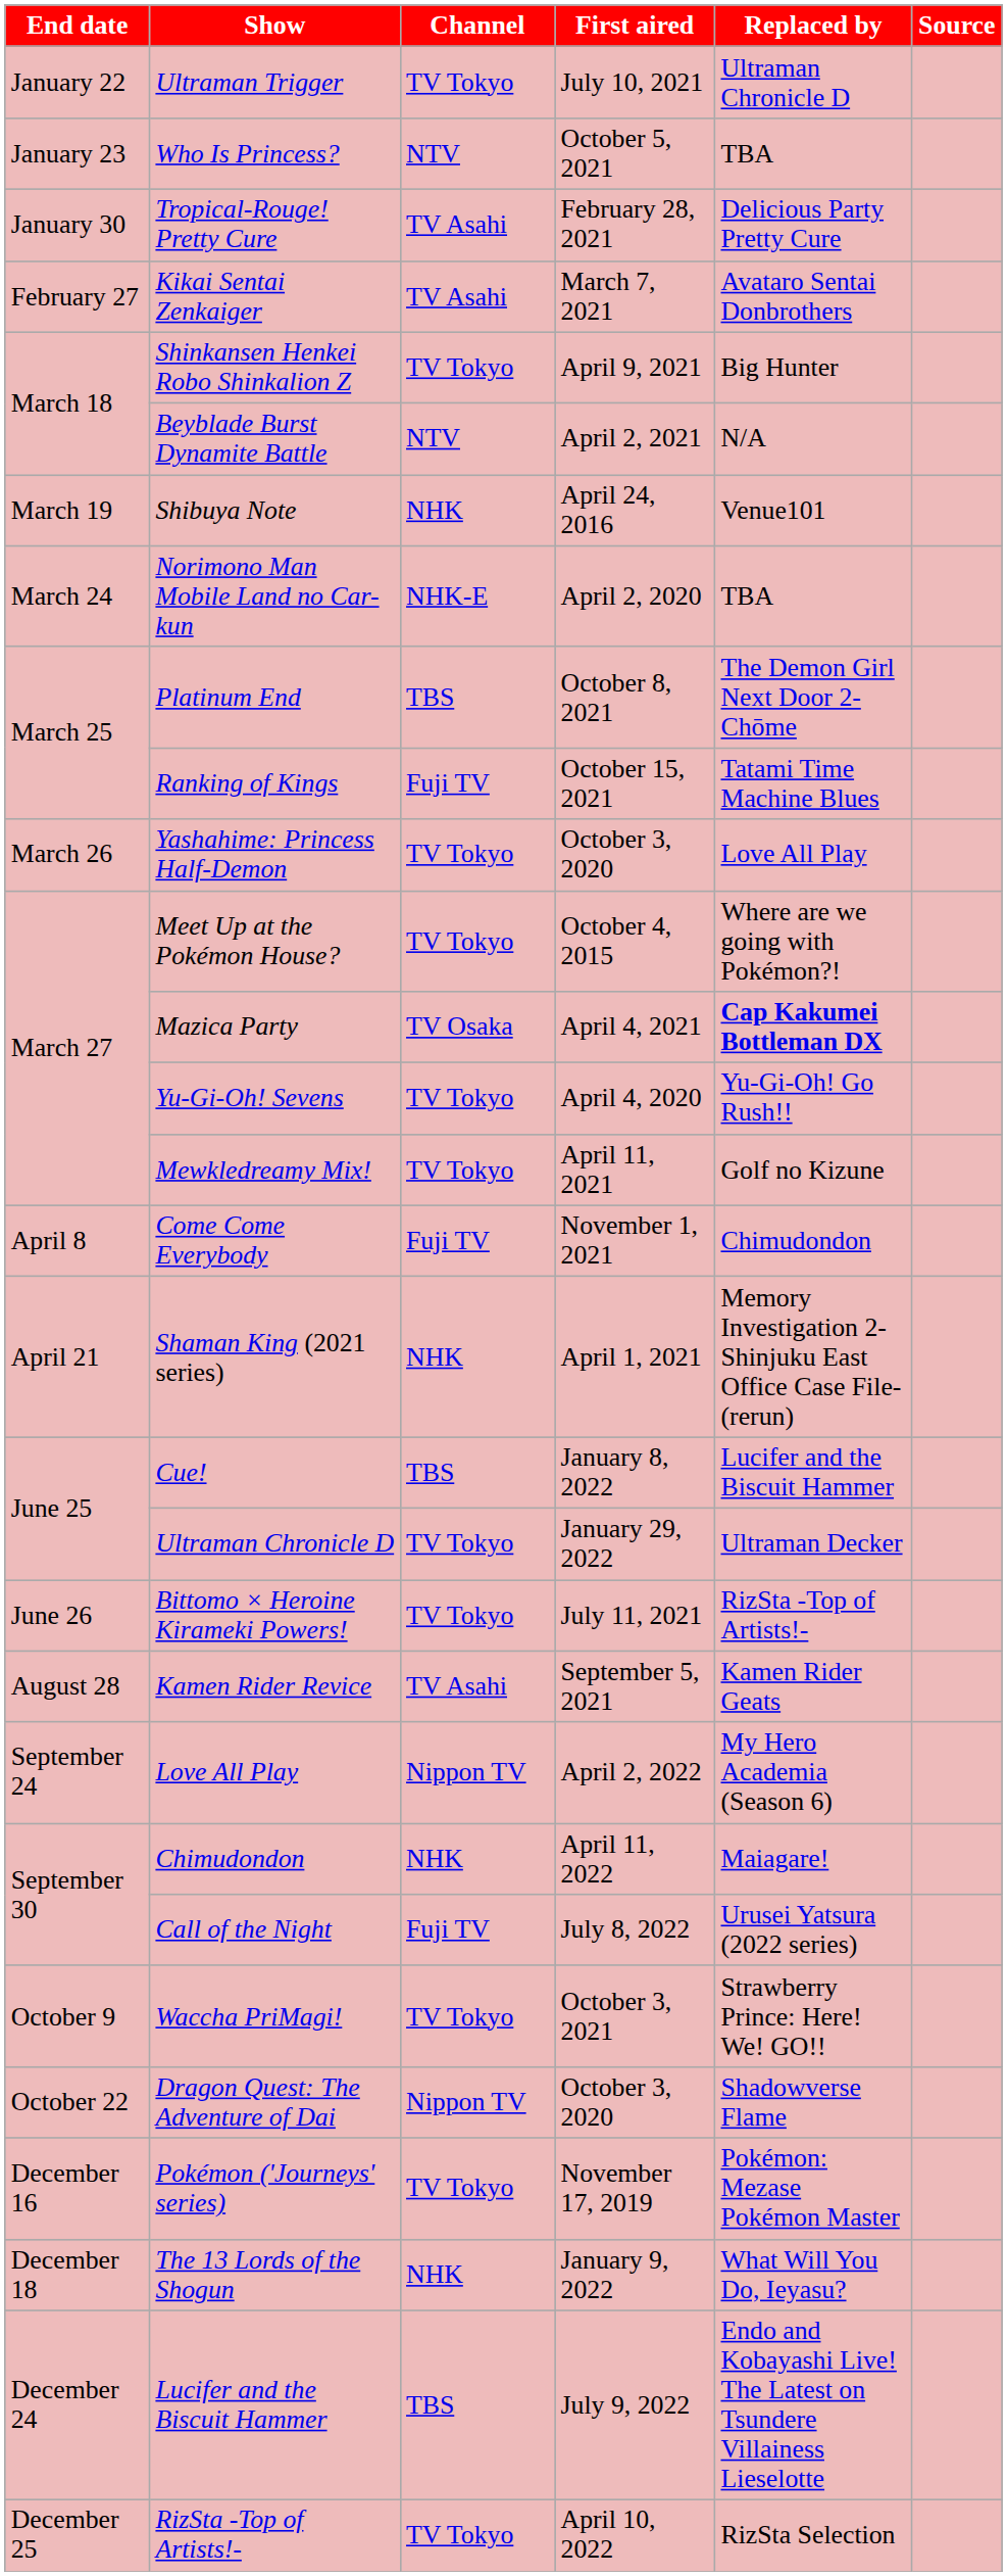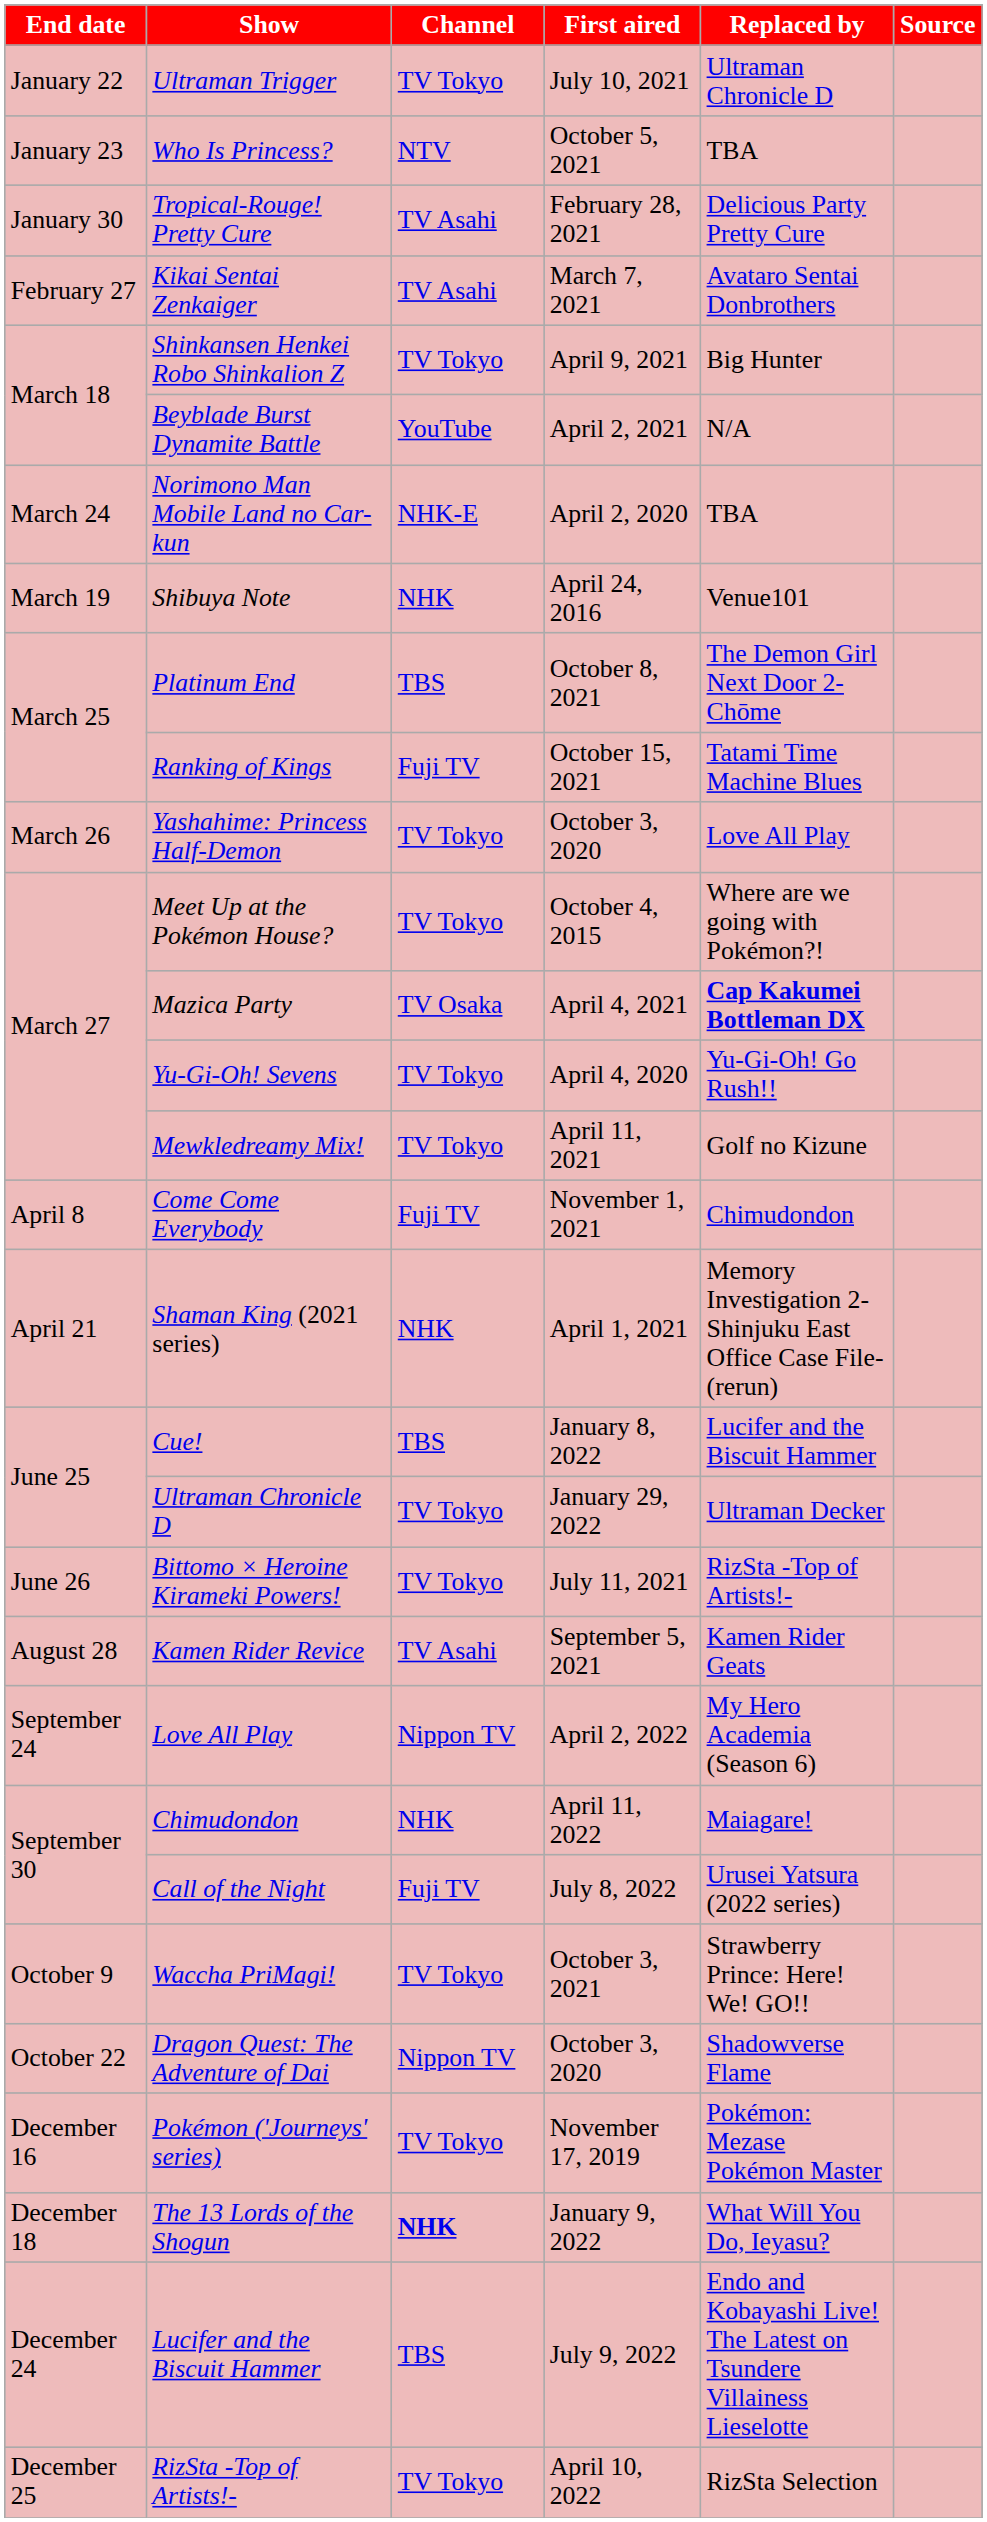Beyblade Burst Dynamite Battle | Channel: NTV -> YouTube
rows swapped: Shibuya Note <-> Norimono Man Mobile Land no Car-kun
The 13 Lords of the Shogun | Channel: normal -> bold
